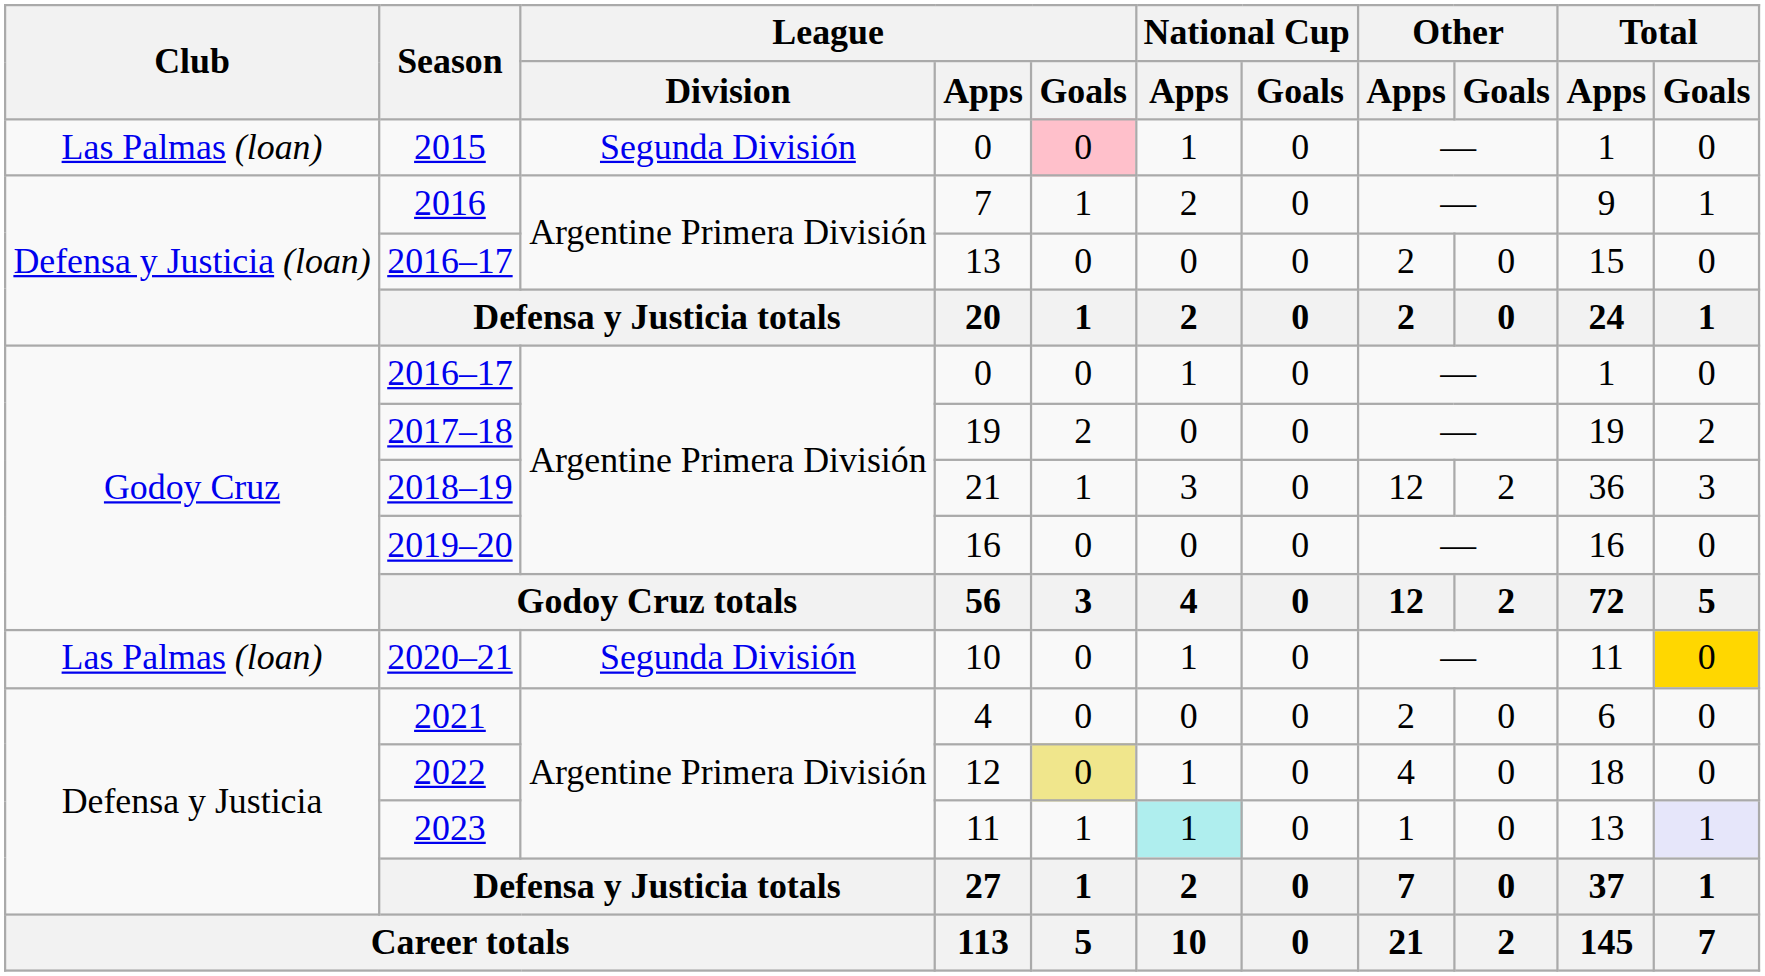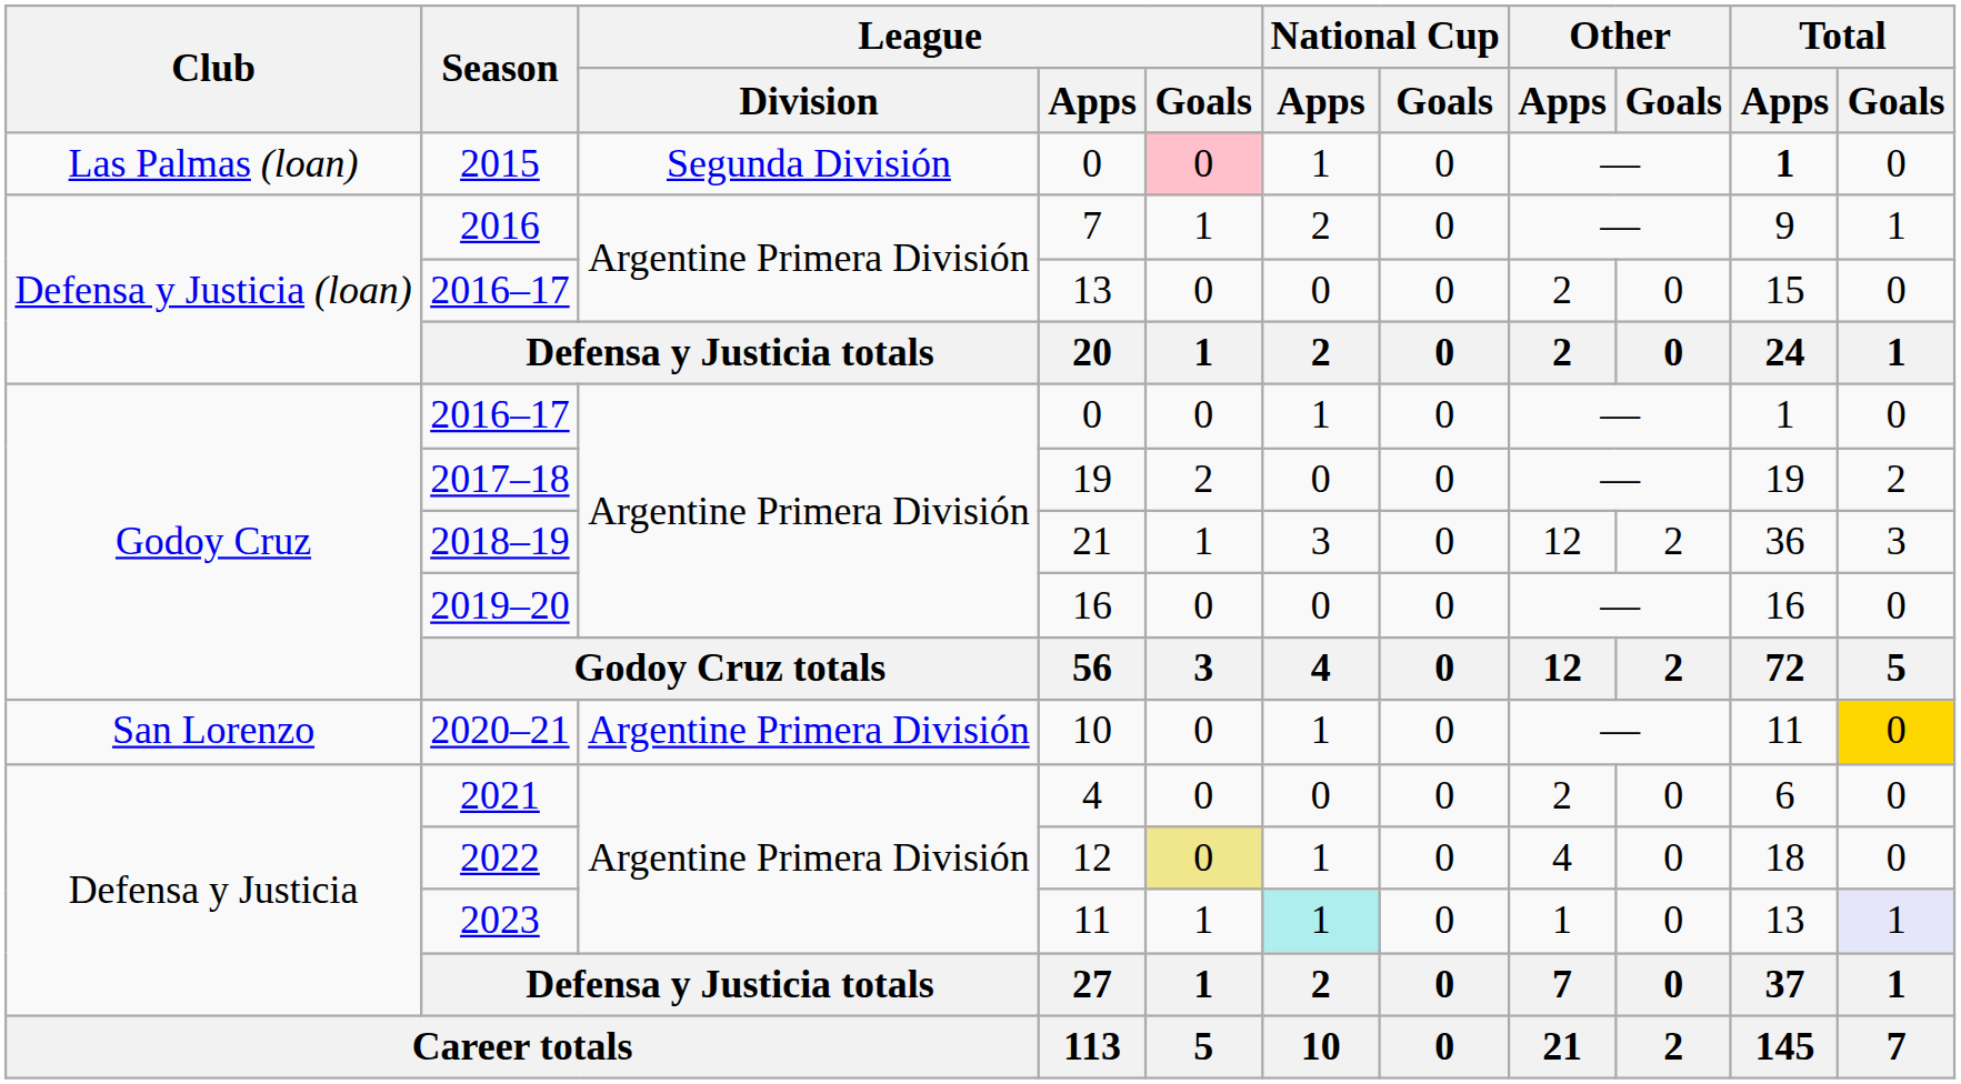2015 | Total / Apps: normal -> bold
2020–21 | Club: Las Palmas (loan) -> San Lorenzo
2020–21 | League / Division: Segunda División -> Argentine Primera División
